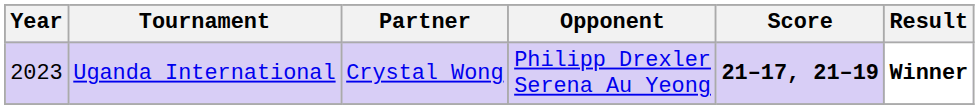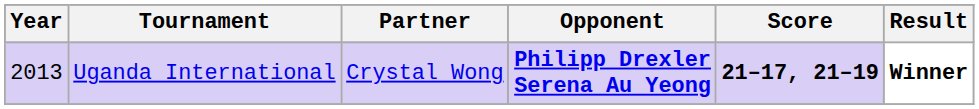Uganda International | Year: 2023 -> 2013
Uganda International | Opponent: normal -> bold
